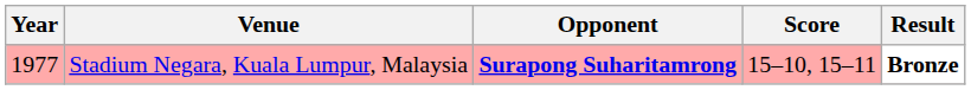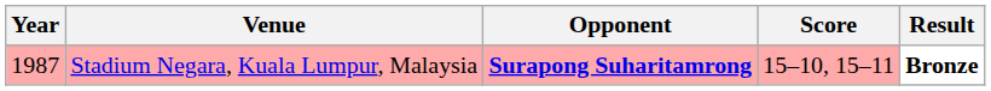Stadium Negara, Kuala Lumpur, Malaysia | Year: 1977 -> 1987
